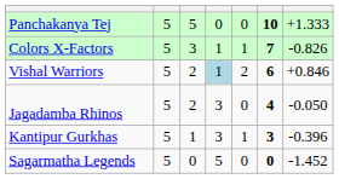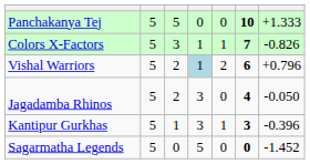Vishal Warriors | column 7: +0.846 -> +0.796
